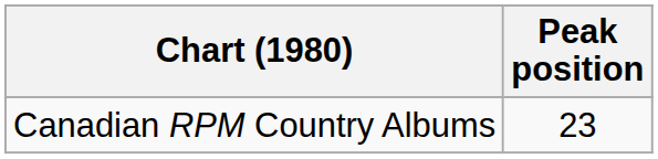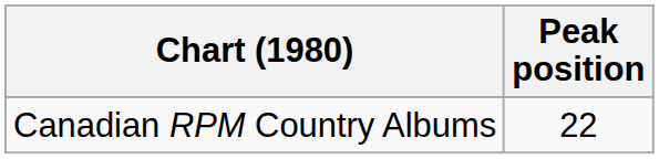Canadian RPM Country Albums | Peak position: 23 -> 22
